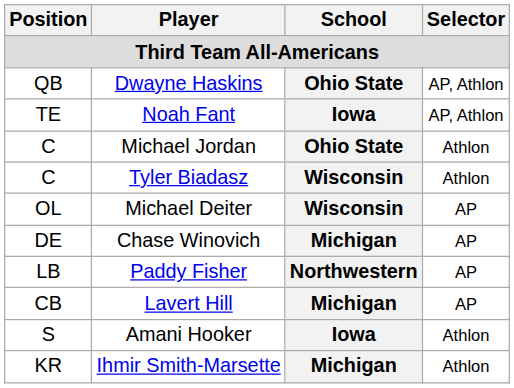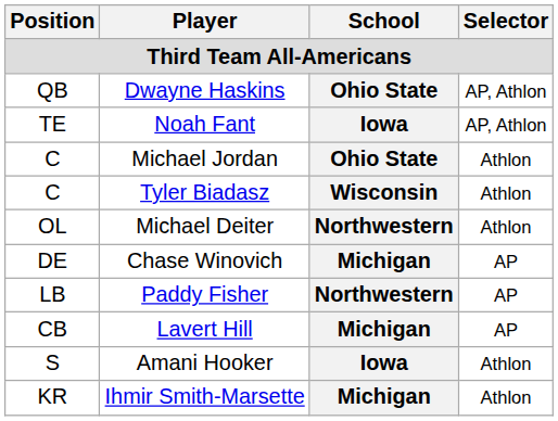Michael Deiter | School: Wisconsin -> Northwestern
Michael Deiter | Selector: AP -> Athlon
